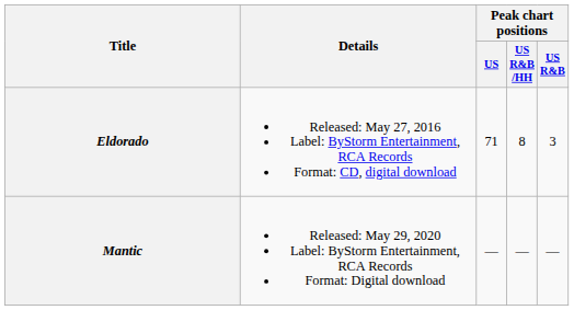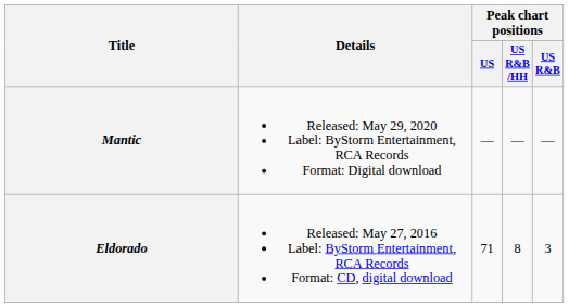rows swapped: Eldorado <-> Mantic
